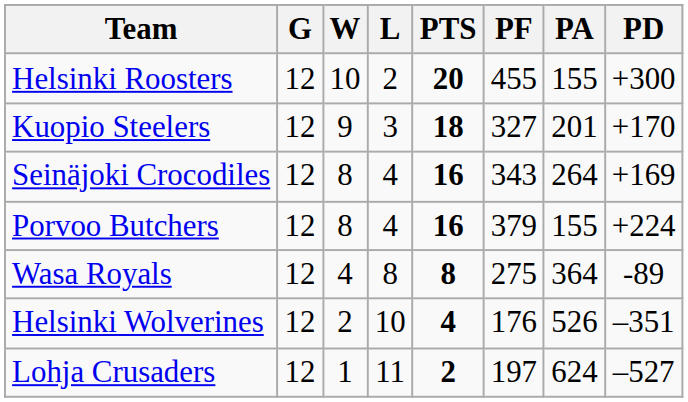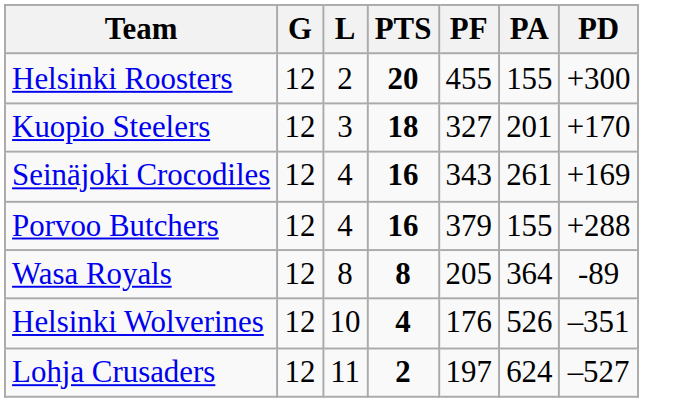- column: W | 10 | 9 | 8 | 8 | 4 | 2 | 1
Seinäjoki Crocodiles | PA: 264 -> 261
Porvoo Butchers | PD: +224 -> +288
Wasa Royals | PF: 275 -> 205
